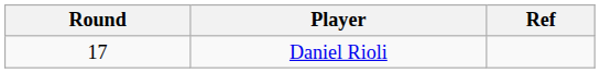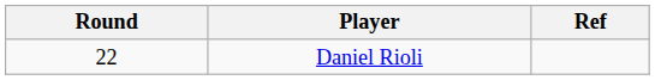Daniel Rioli | Round: 17 -> 22
